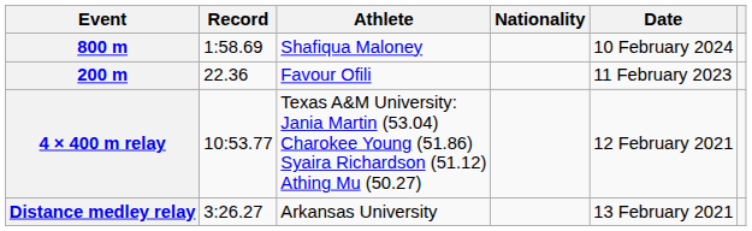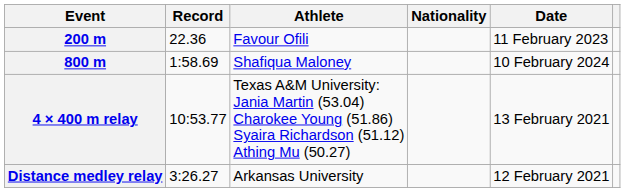rows swapped: 200 m <-> 800 m
4 × 400 m relay | Date: 12 February 2021 -> 13 February 2021
Distance medley relay | Date: 13 February 2021 -> 12 February 2021
